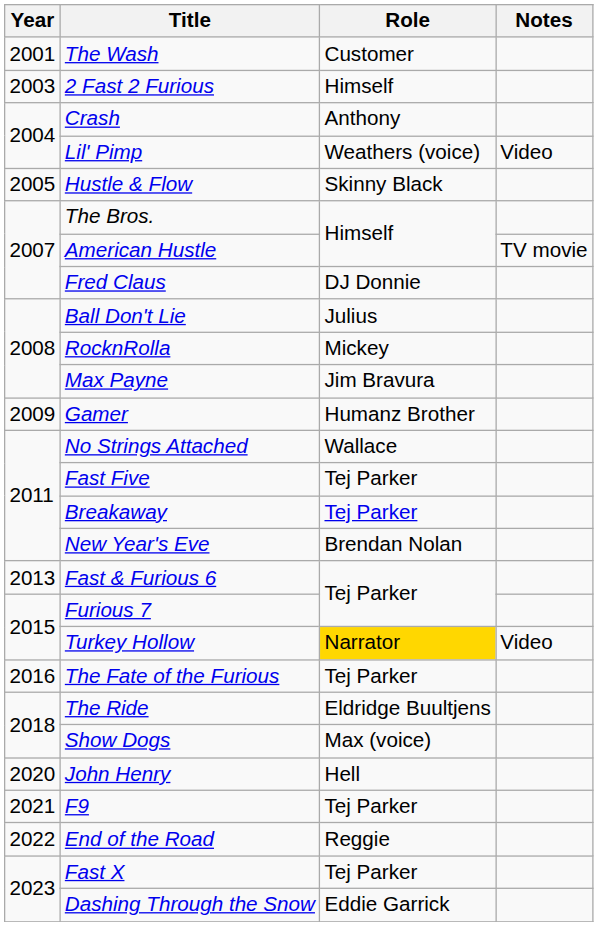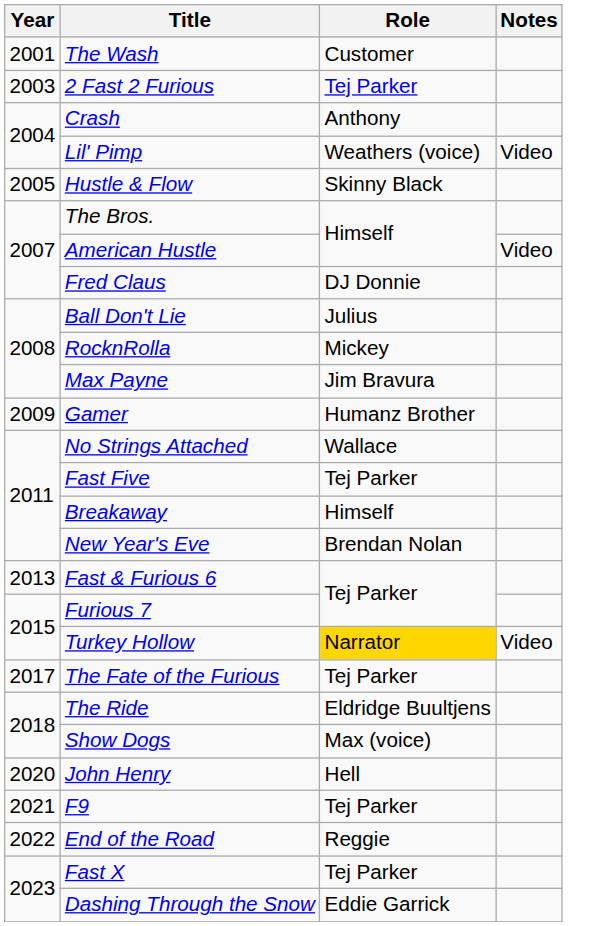2 Fast 2 Furious | Role: Himself -> Tej Parker
American Hustle | Notes: TV movie -> Video
Breakaway | Role: Tej Parker -> Himself
The Fate of the Furious | Year: 2016 -> 2017
